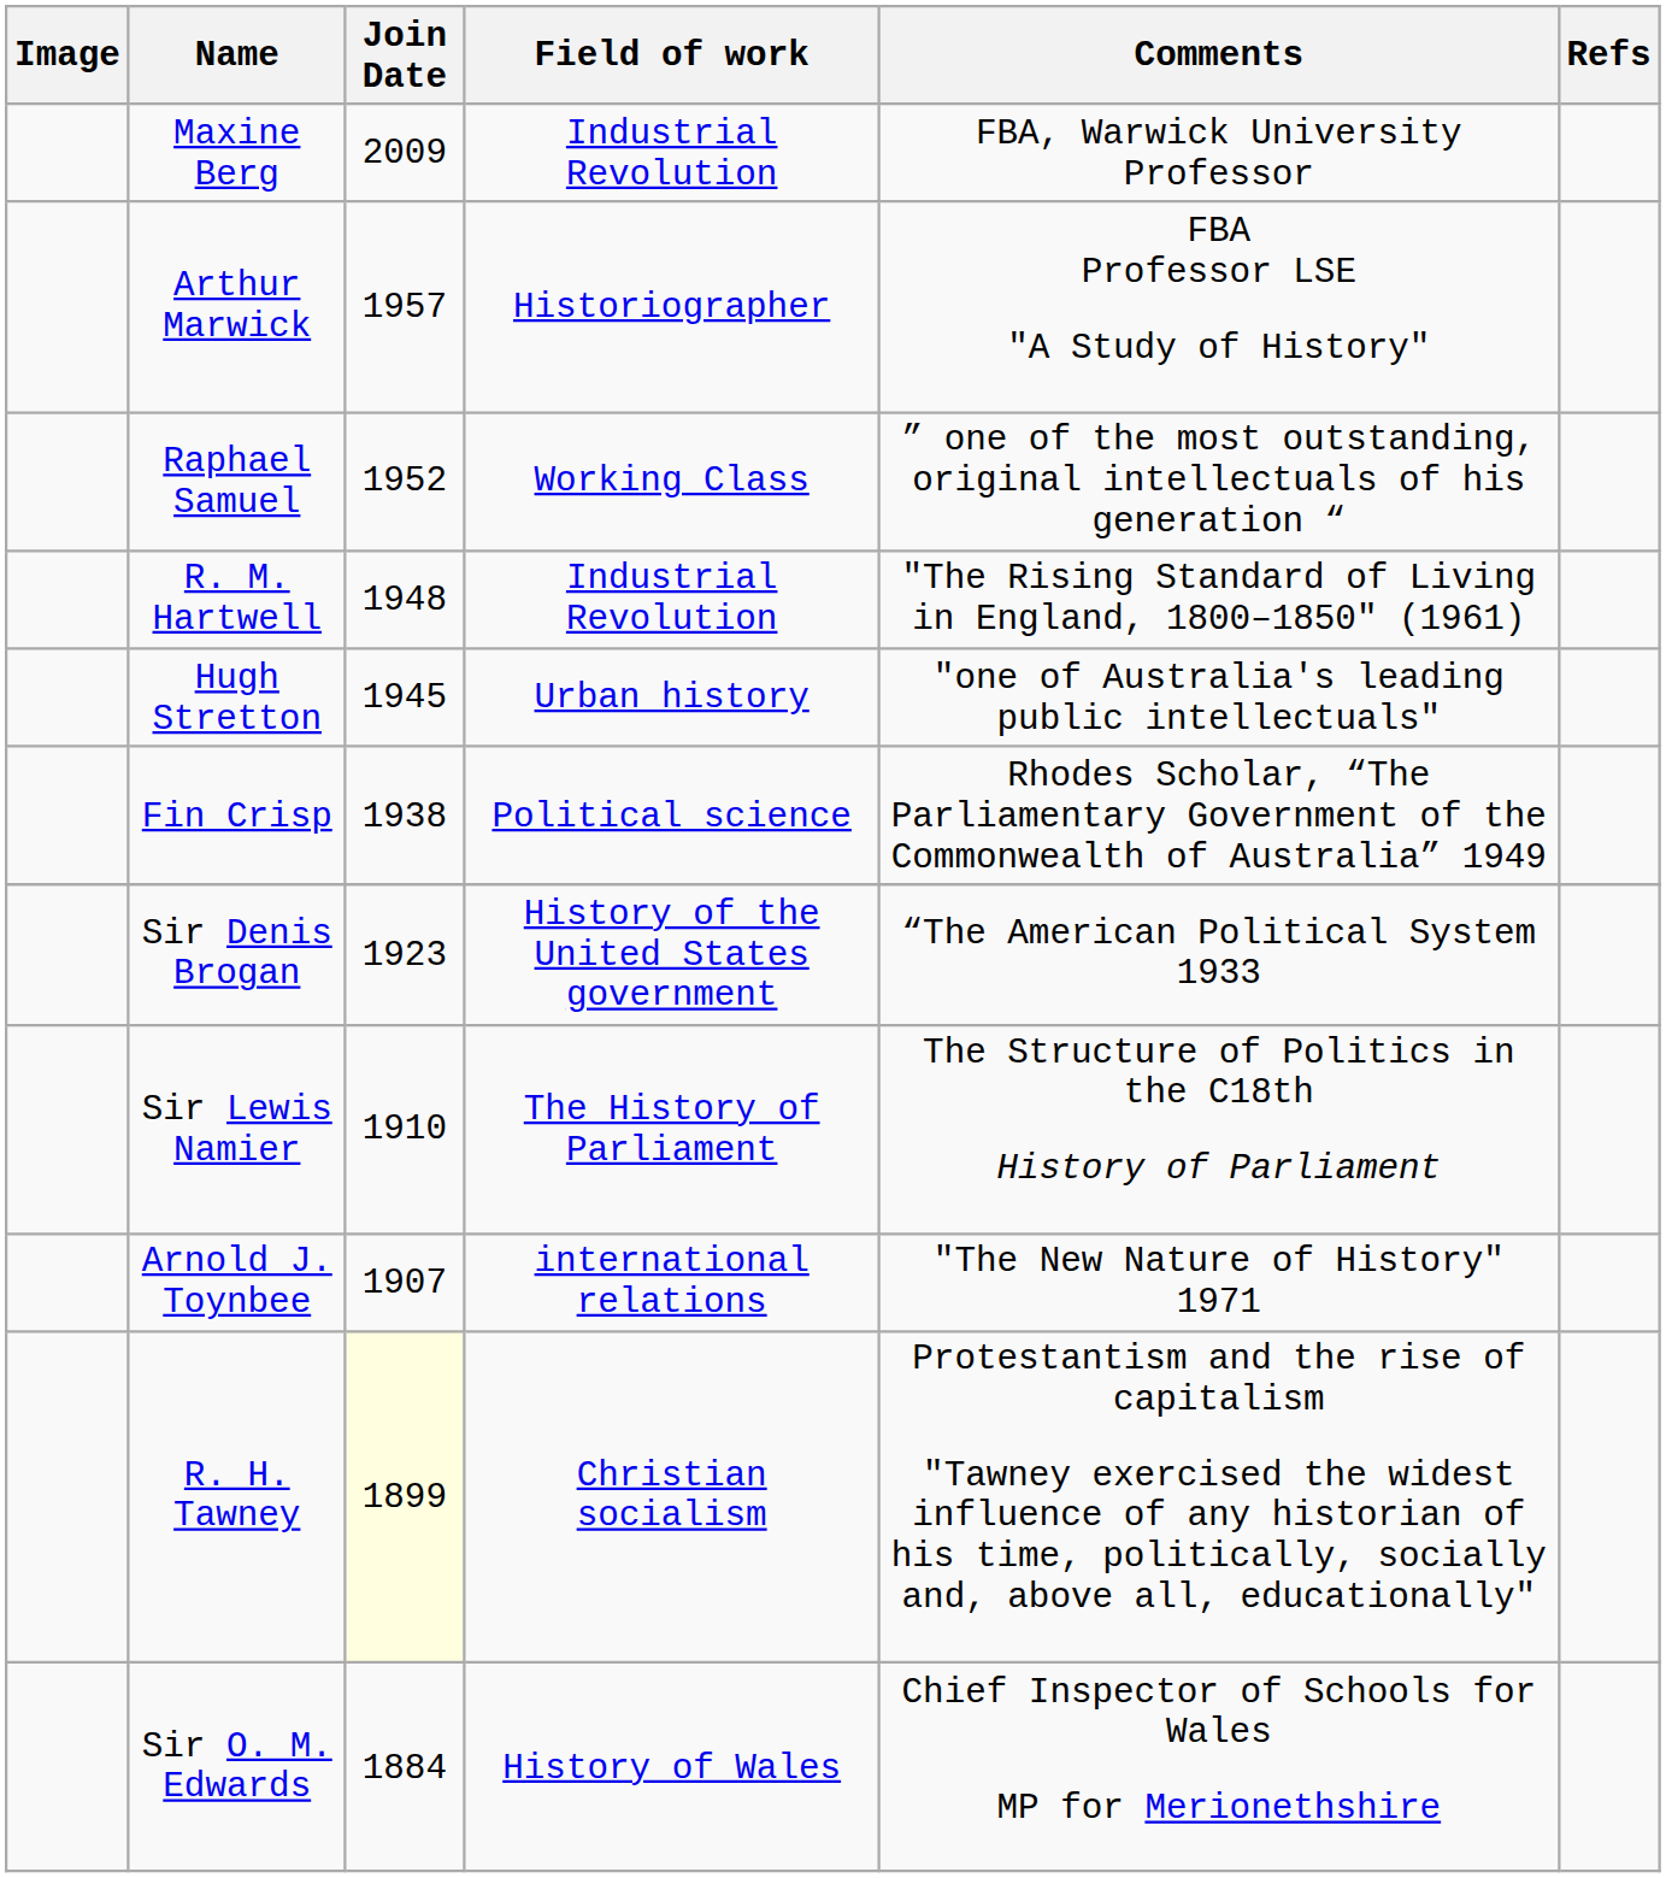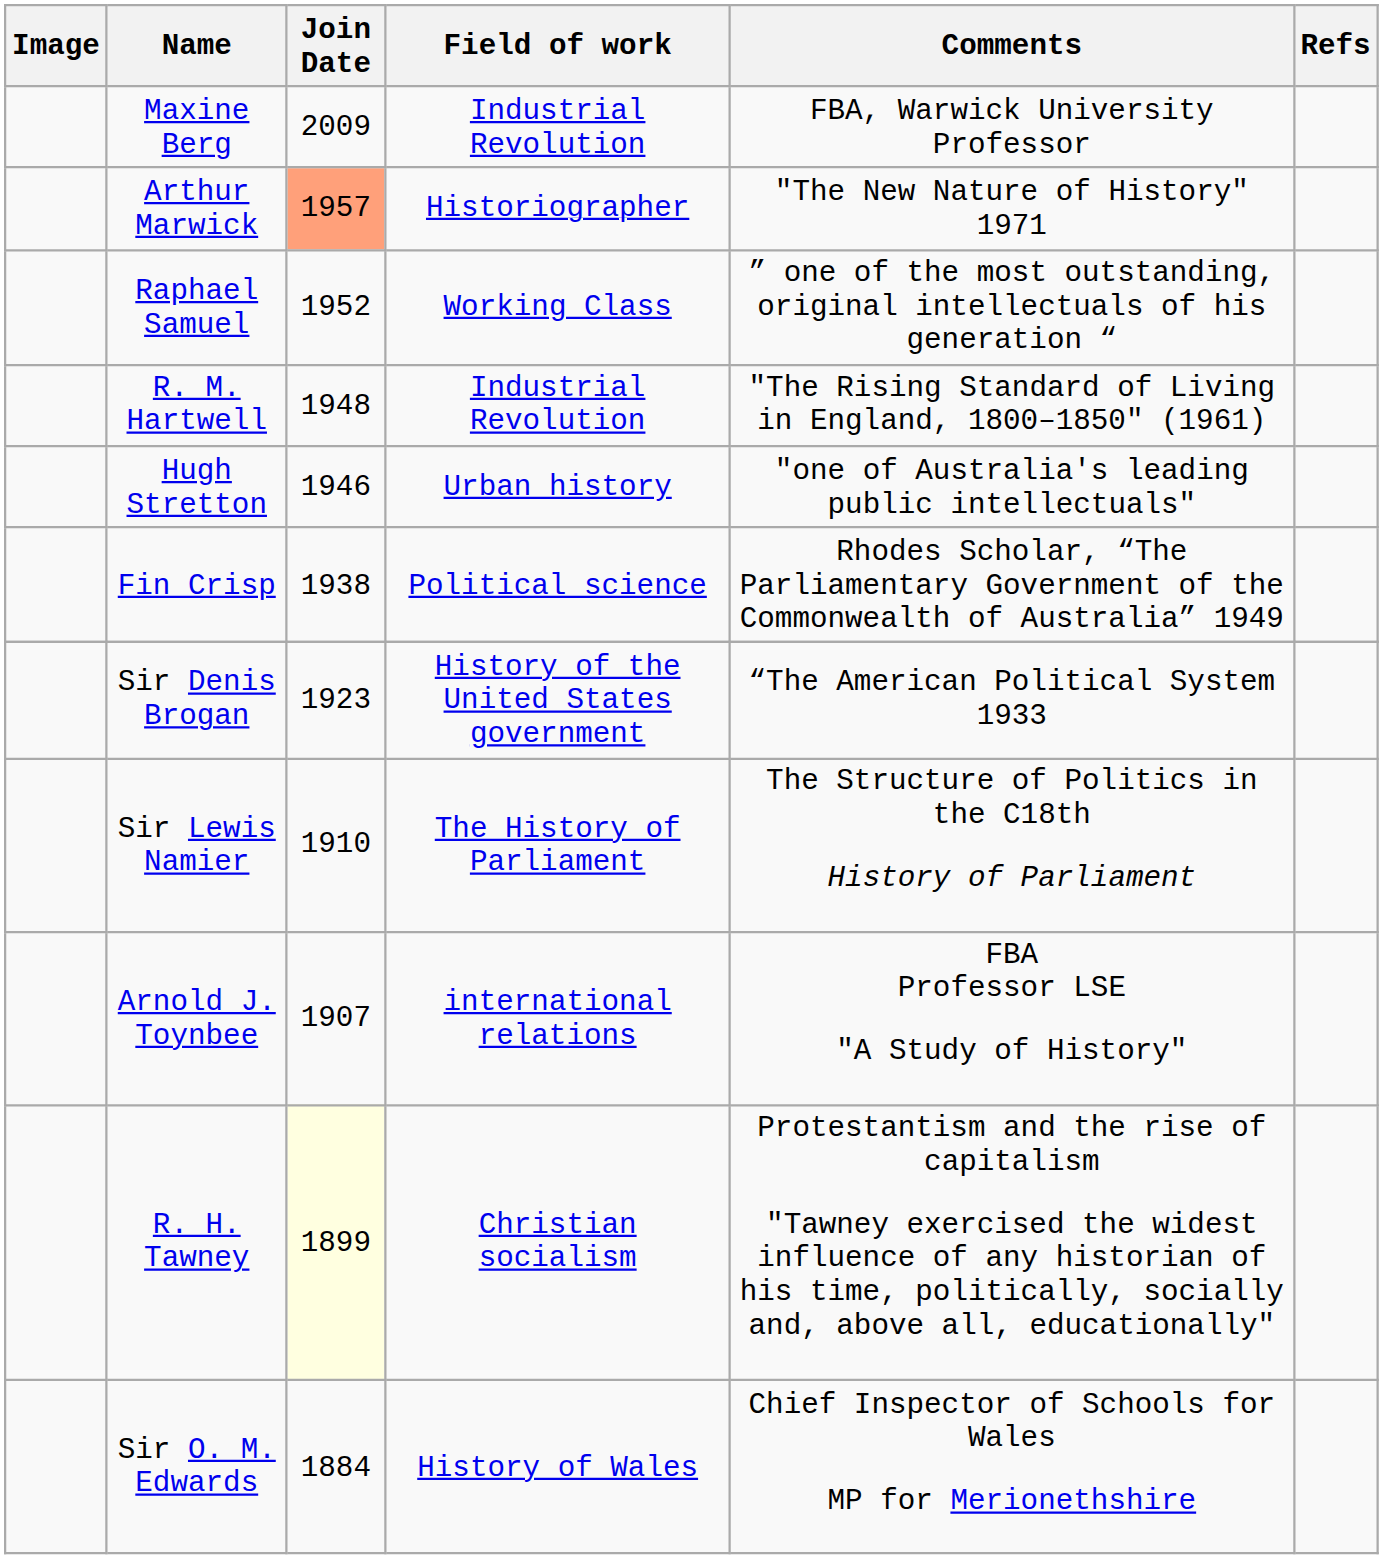Arthur Marwick | Join Date: no background -> lightsalmon background
Arthur Marwick | Comments: FBA Professor LSE "A Study of History" -> "The New Nature of History" 1971
Hugh Stretton | Join Date: 1945 -> 1946
Arnold J. Toynbee | Comments: "The New Nature of History" 1971 -> FBA Professor LSE "A Study of History"
